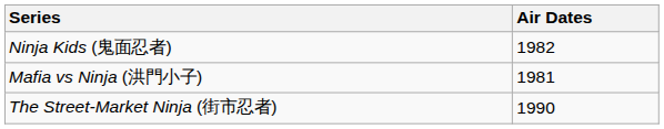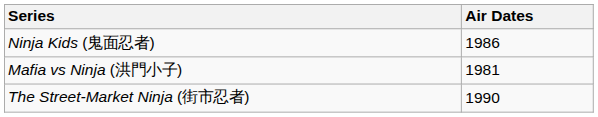Ninja Kids (鬼面忍者) | Air Dates: 1982 -> 1986
